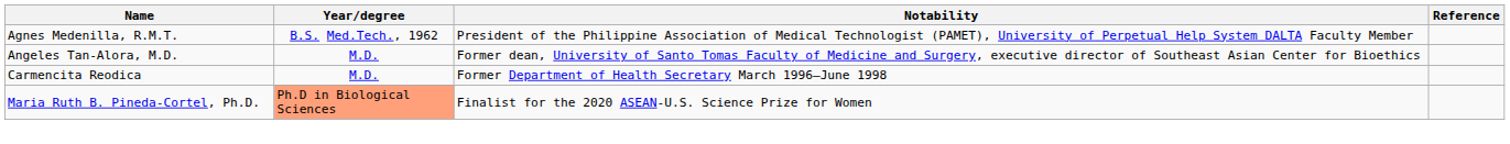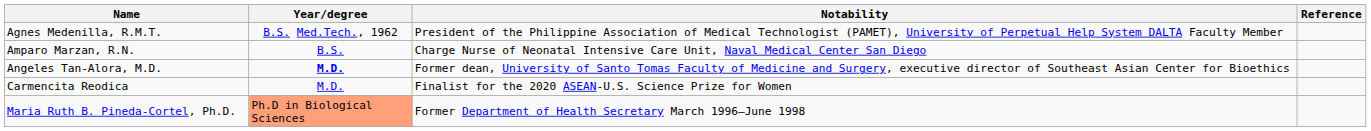+ row: Amparo Marzan, R.N. | B.S. | Charge Nurse of Neonatal Intensive Care Unit, Naval Medical Center San Diego
Angeles Tan-Alora, M.D. | Year/degree: normal -> bold
Carmencita Reodica | Notability: Former Department of Health Secretary March 1996–June 1998 -> Finalist for the 2020 ASEAN-U.S. Science Prize for Women
Maria Ruth B. Pineda-Cortel, Ph.D. | Notability: Finalist for the 2020 ASEAN-U.S. Science Prize for Women -> Former Department of Health Secretary March 1996–June 1998
